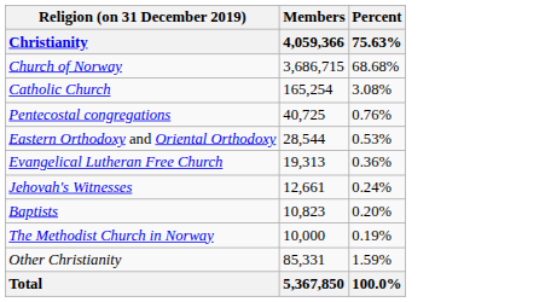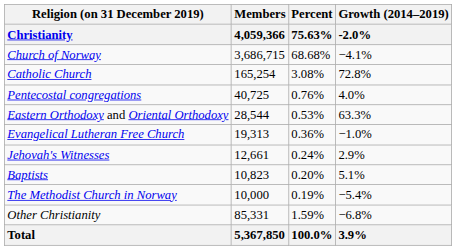+ column: Growth (2014–2019) | -2.0% | −4.1% | 72.8% | 4.0% | 63.3% | −1.0% | 2.9% | 5.1% | −5.4% | −6.8% | 3.9%
